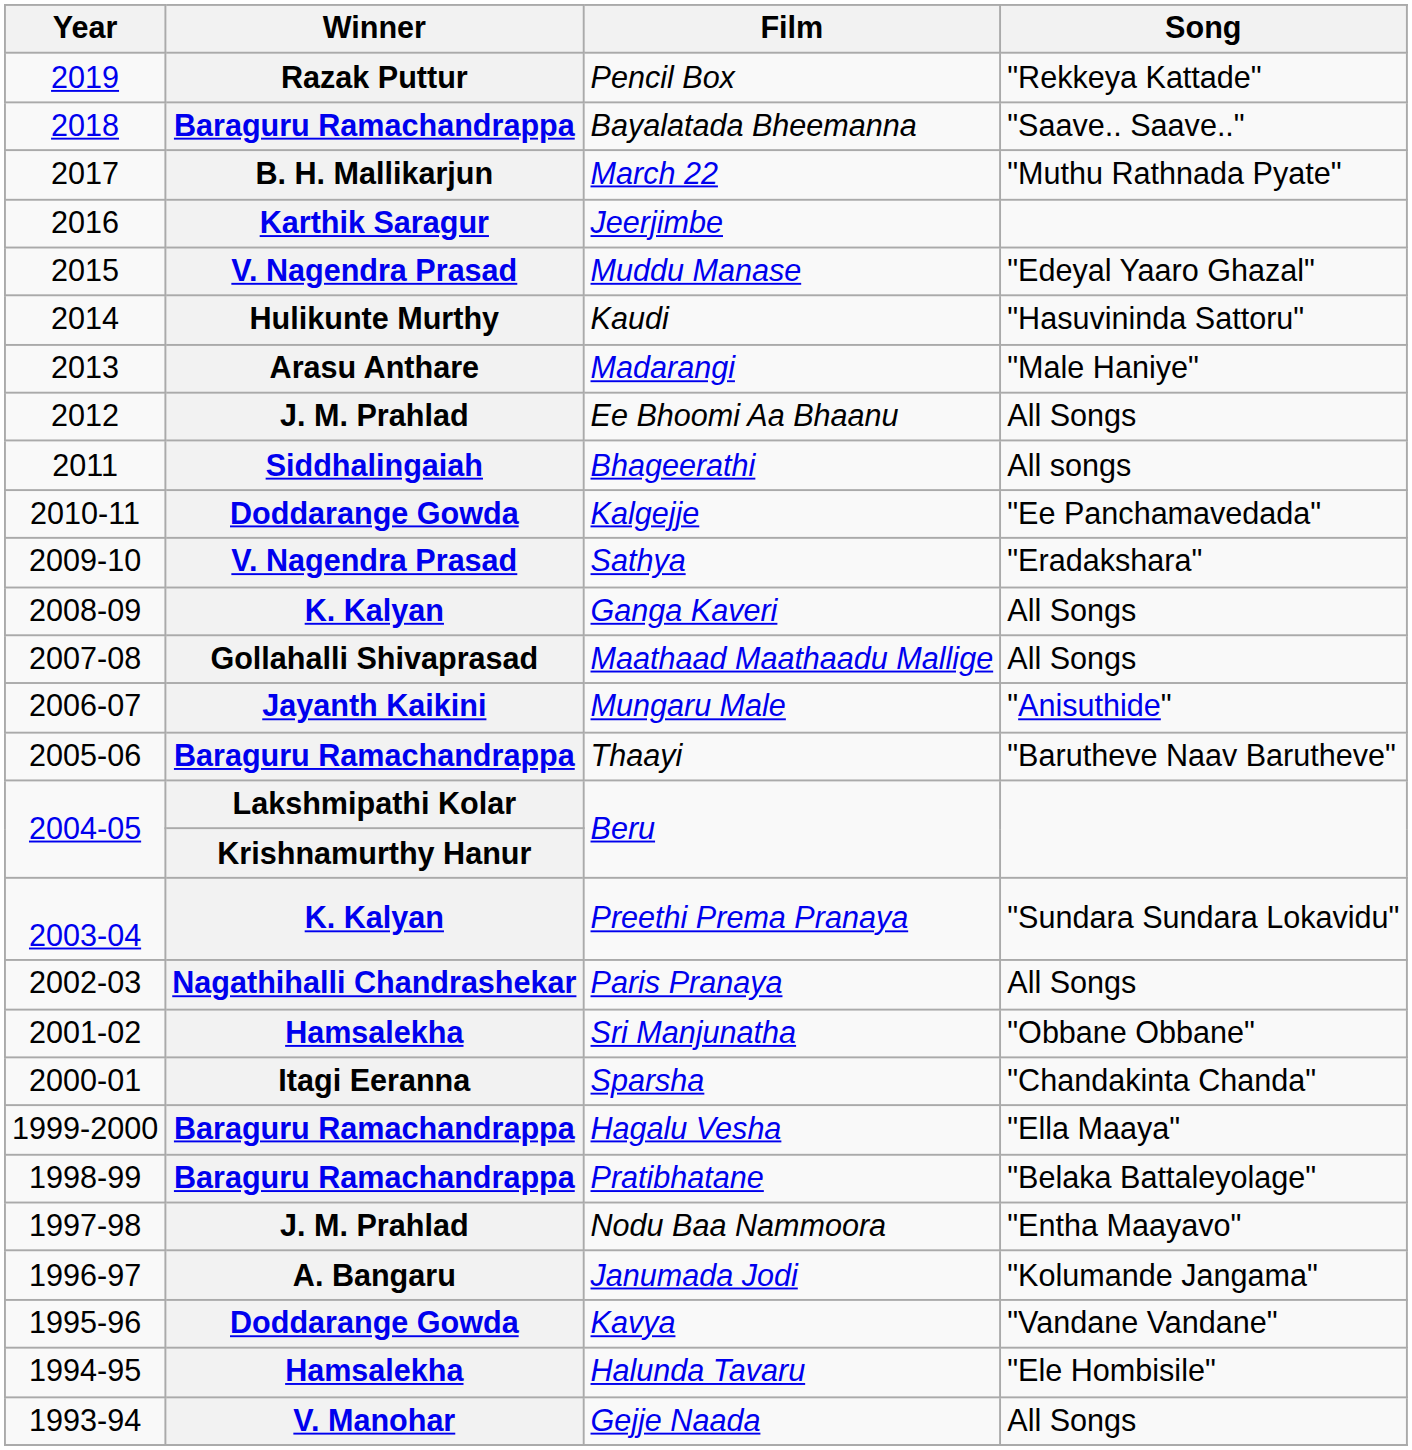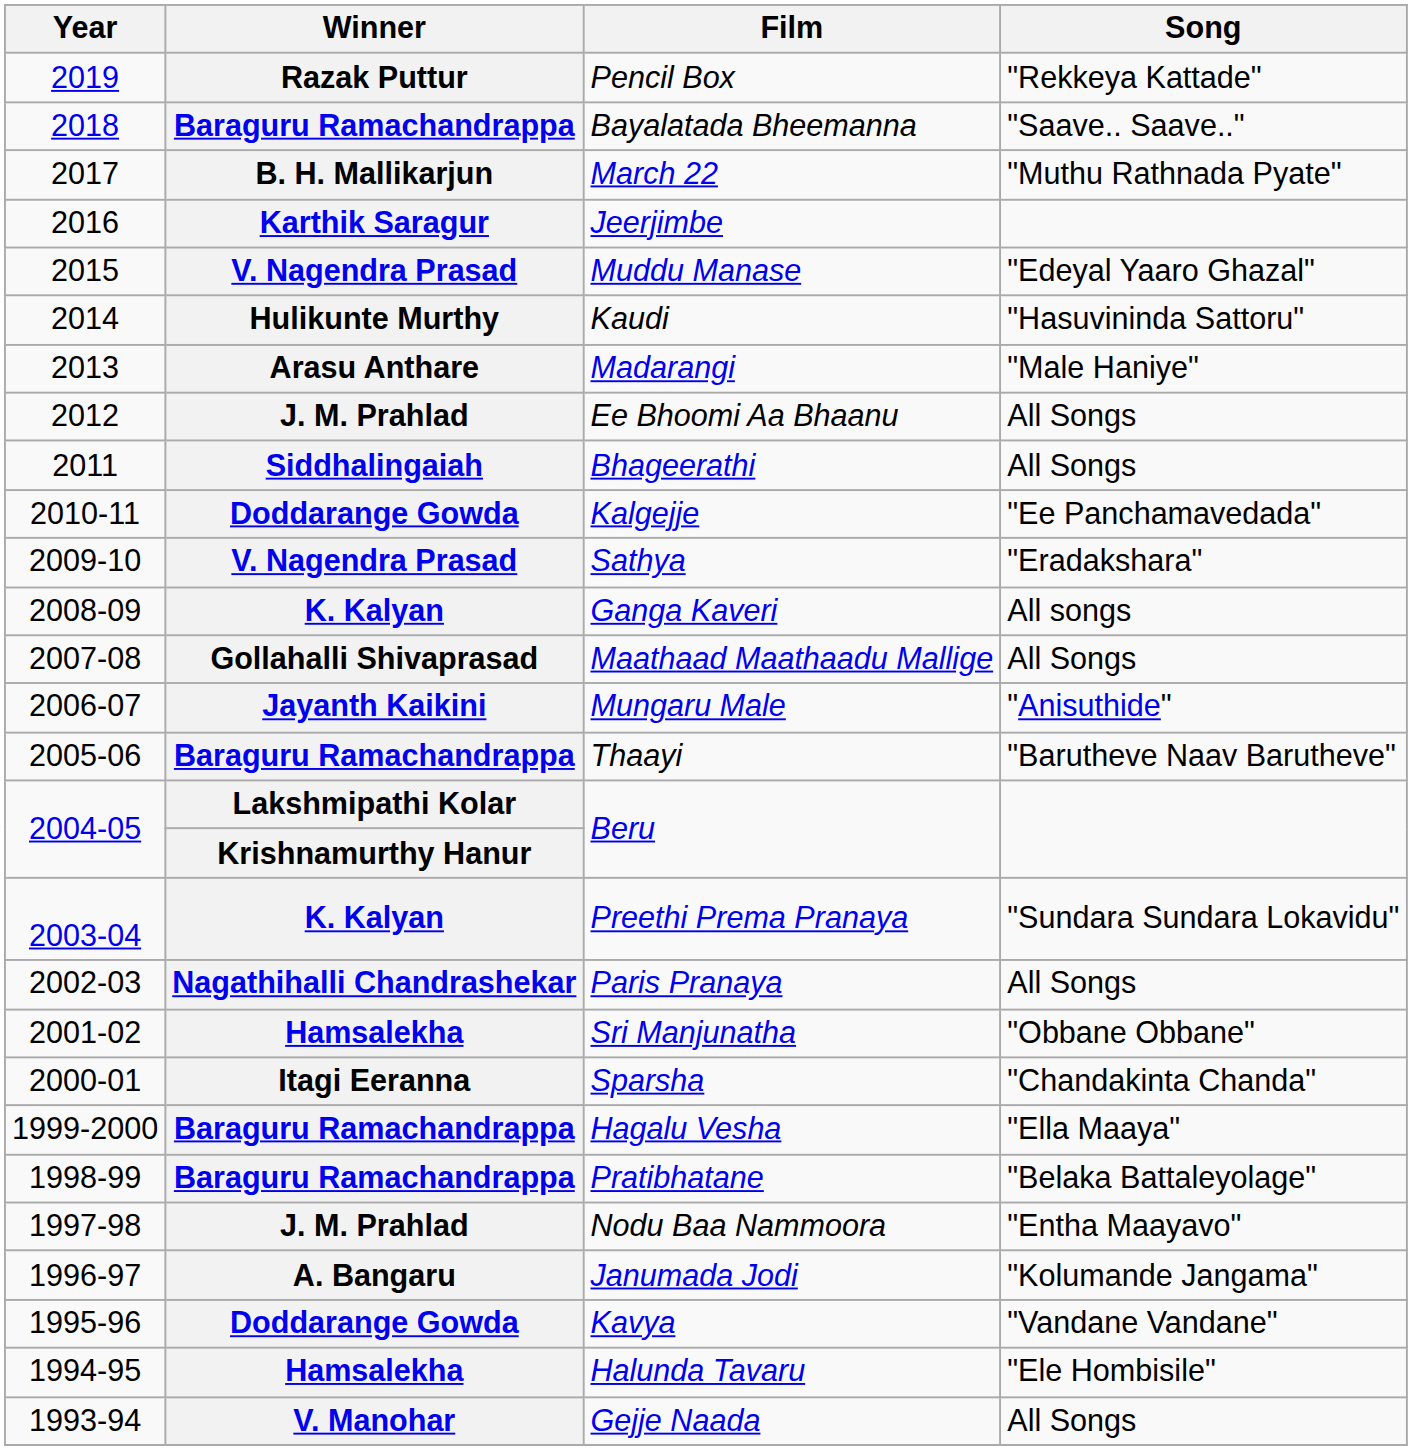Bhageerathi | Song: All songs -> All Songs
Ganga Kaveri | Song: All Songs -> All songs
